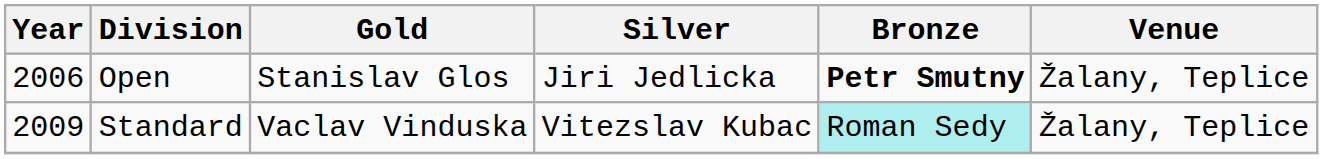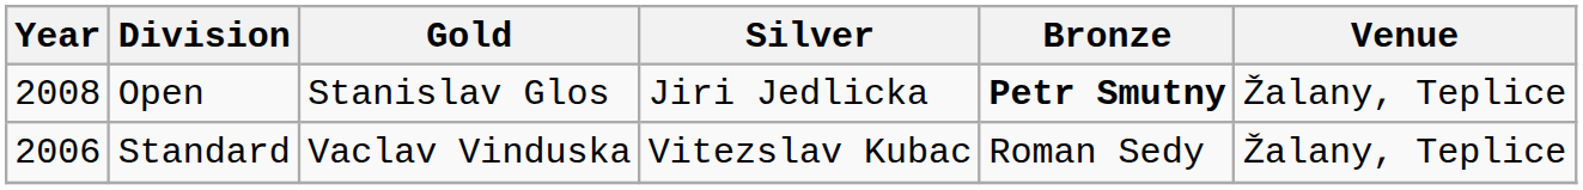Open | Year: 2006 -> 2008
Standard | Year: 2009 -> 2006
Standard | Bronze: paleturquoise background -> no background
